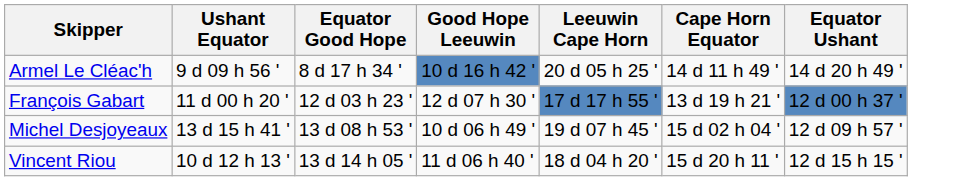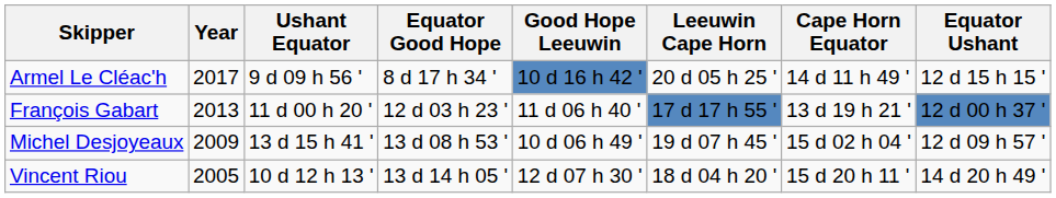+ column: Year | 2017 | 2013 | 2009 | 2005
Armel Le Cléac'h | Equator Ushant: 14 d 20 h 49 ' -> 12 d 15 h 15 '
François Gabart | Good Hope Leeuwin: 12 d 07 h 30 ' -> 11 d 06 h 40 '
Vincent Riou | Good Hope Leeuwin: 11 d 06 h 40 ' -> 12 d 07 h 30 '
Vincent Riou | Equator Ushant: 12 d 15 h 15 ' -> 14 d 20 h 49 '
